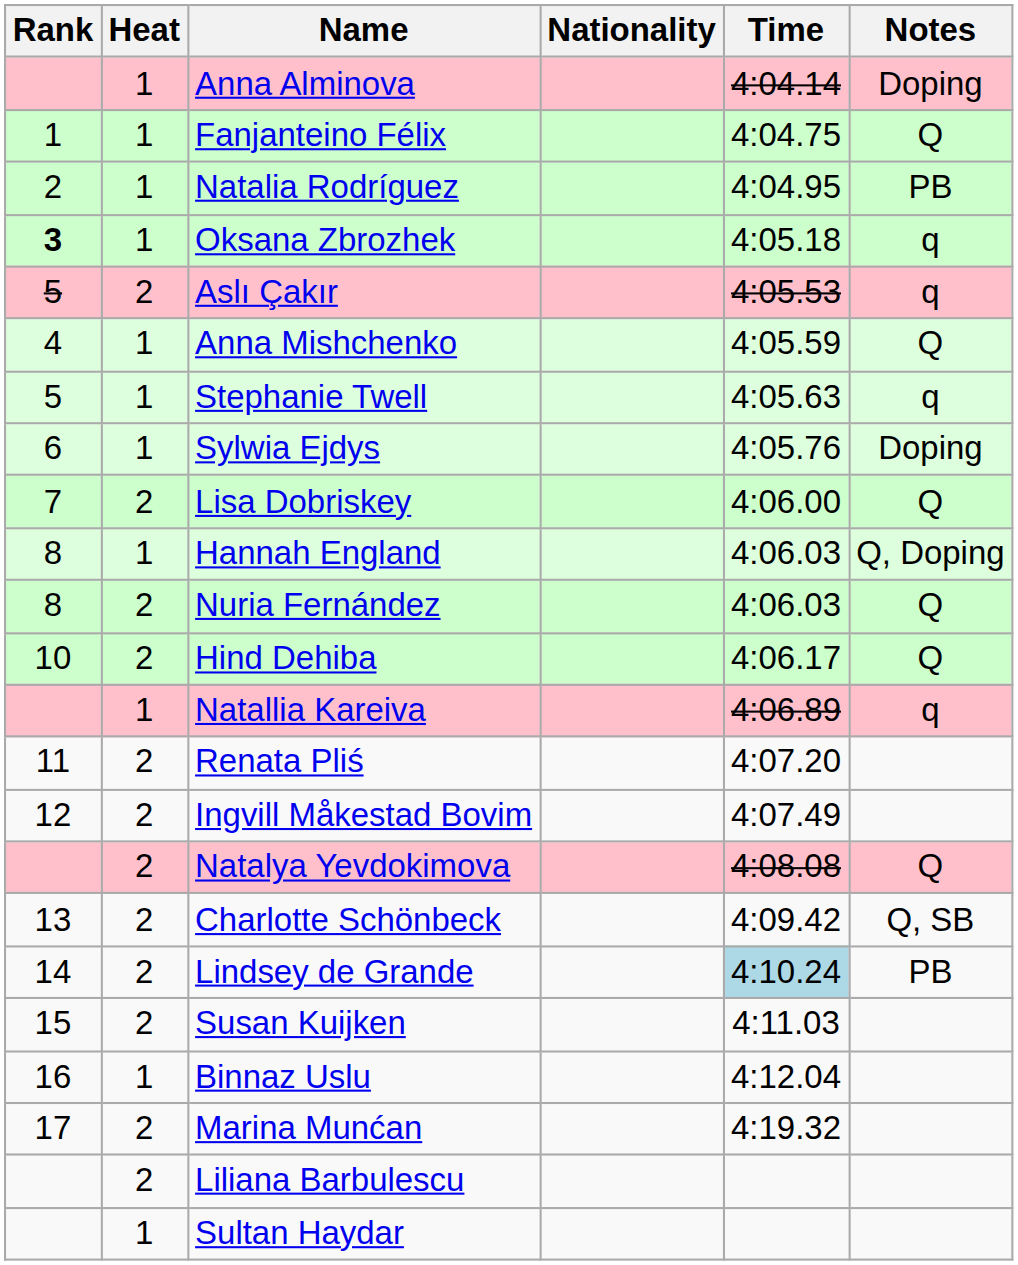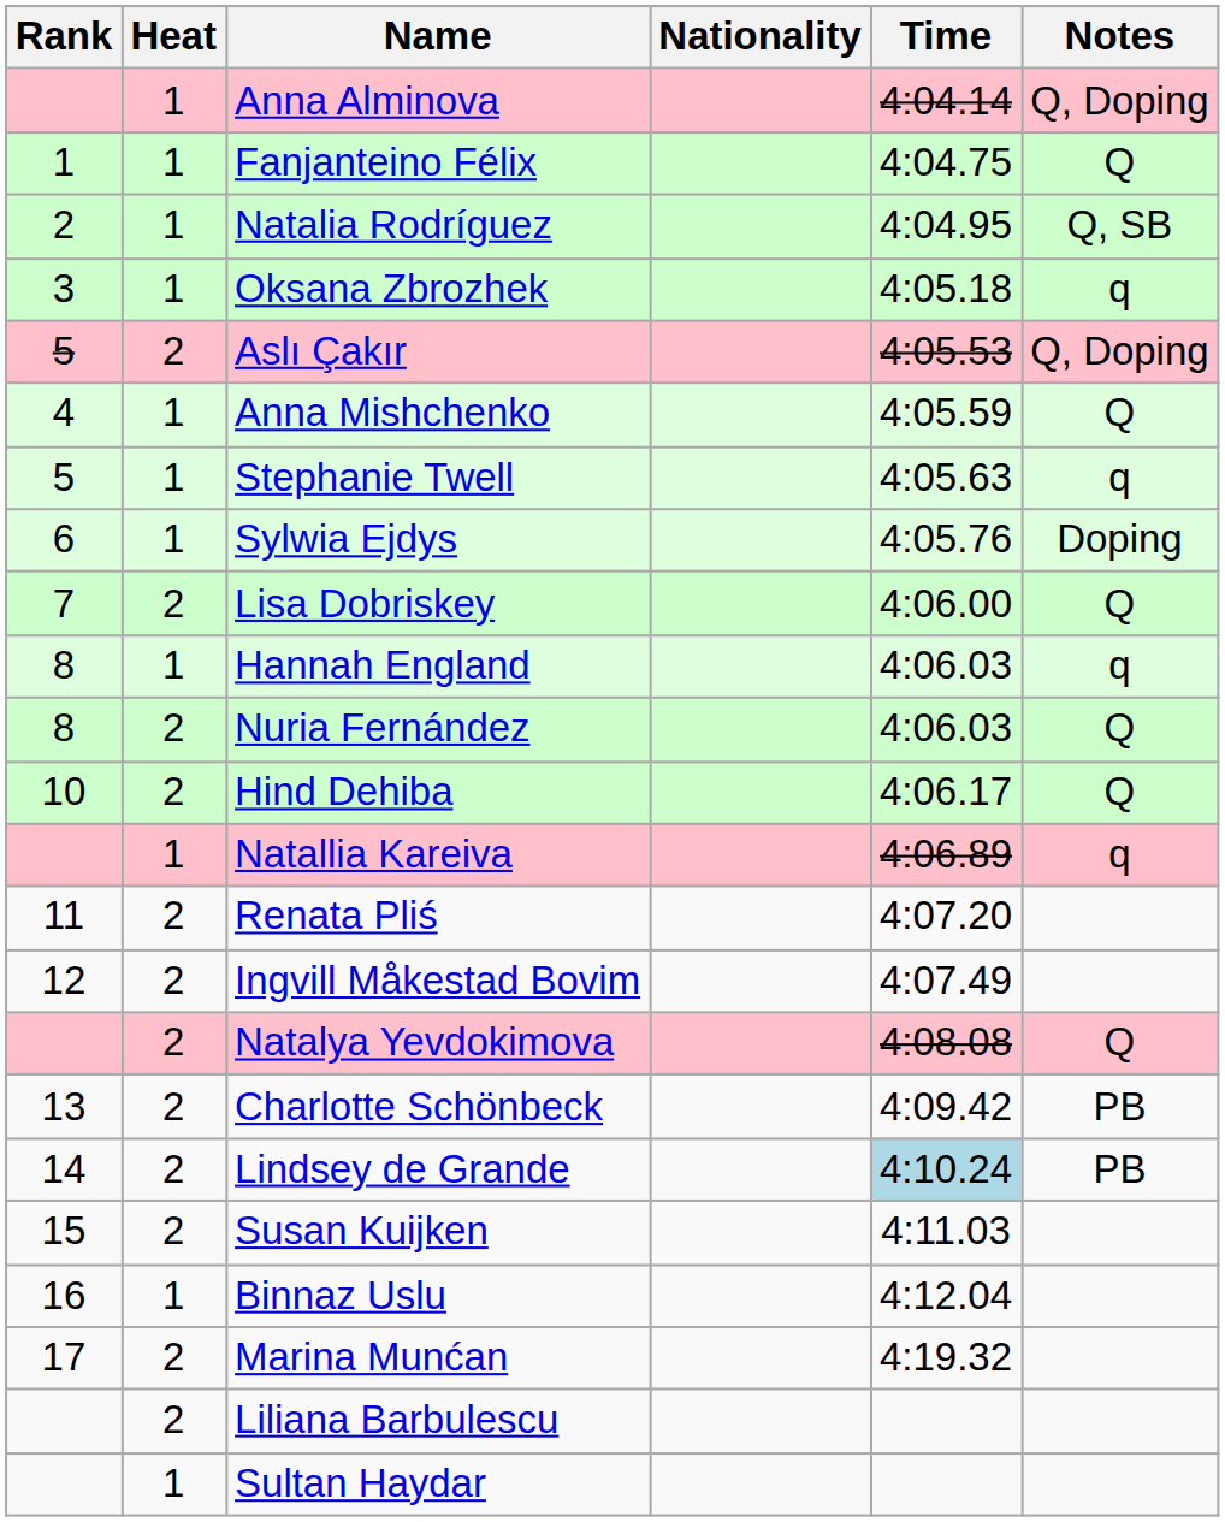Anna Alminova | Notes: Doping -> Q, Doping
Natalia Rodríguez | Notes: PB -> Q, SB
Oksana Zbrozhek | Rank: bold -> normal
Aslı Çakır | Notes: q -> Q, Doping
Hannah England | Notes: Q, Doping -> q
Charlotte Schönbeck | Notes: Q, SB -> PB
